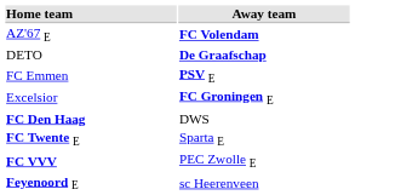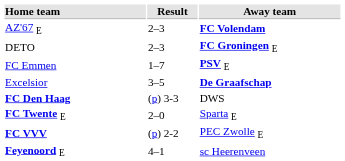+ column: Result | 2–3 | 2–3 | 1–7 | 3–5 | (p) 3-3 | 2–0 | (p) 2-2 | 4–1
DETO | Away team: De Graafschap -> FC Groningen E
Excelsior | Away team: FC Groningen E -> De Graafschap
